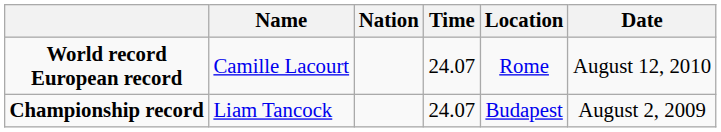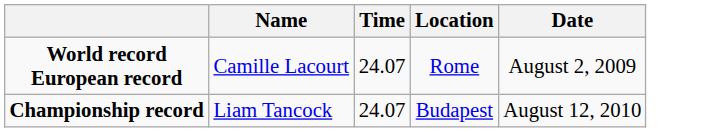- column: Nation
World record European record | Date: August 12, 2010 -> August 2, 2009
Championship record | Date: August 2, 2009 -> August 12, 2010
